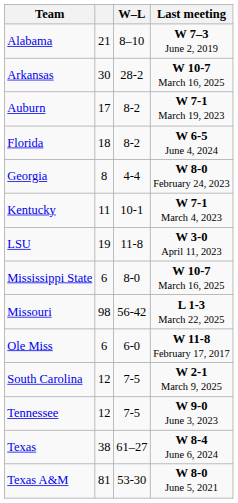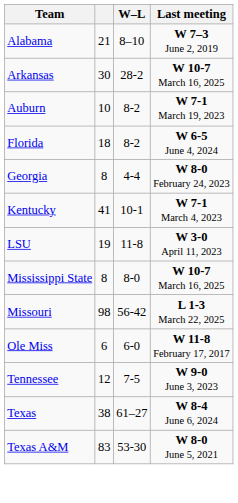Auburn | column 2: 17 -> 10
Kentucky | column 2: 11 -> 41
Mississippi State | column 2: 6 -> 8
- row: South Carolina | 12 | 7-5 | W 2-1 March 9, 2025
Texas A&M | column 2: 81 -> 83
